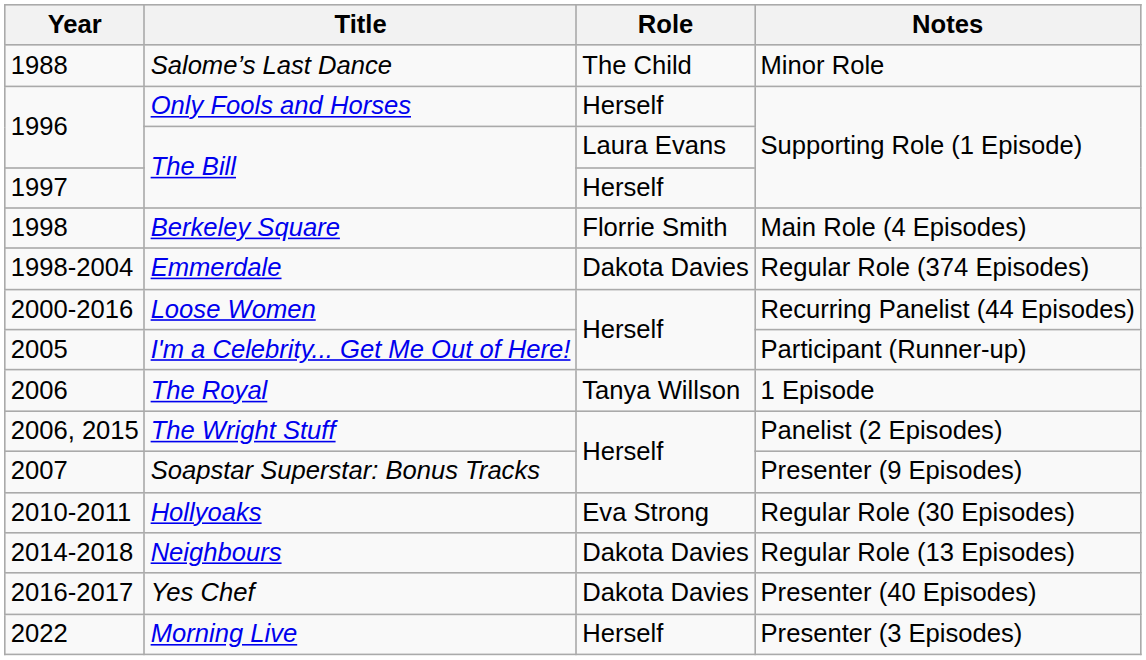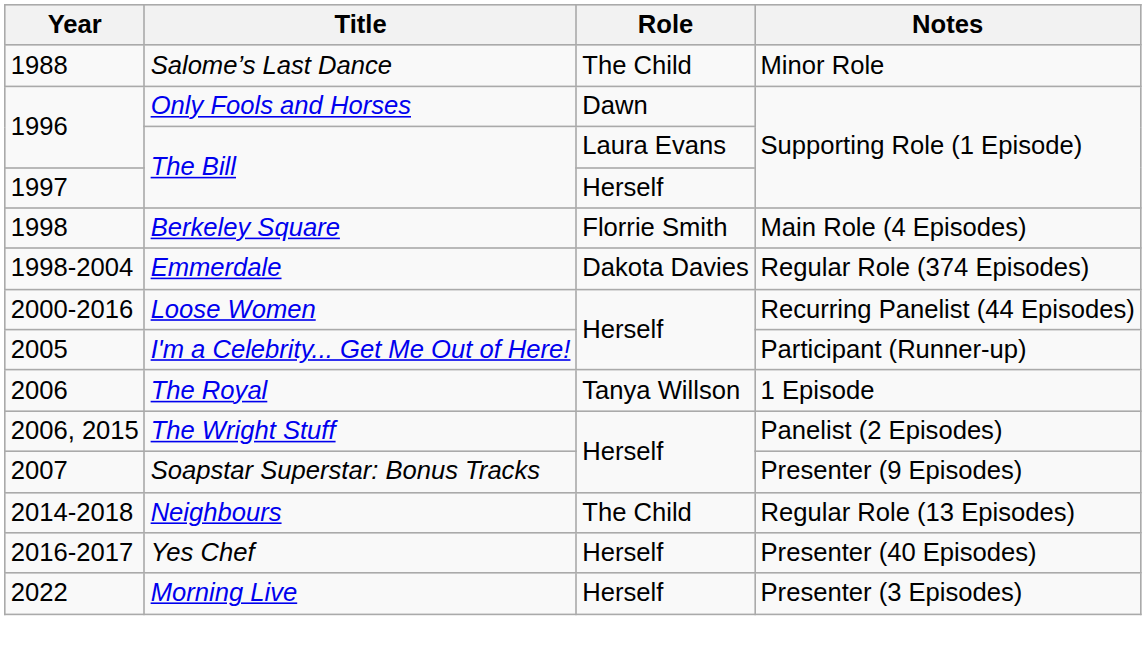Only Fools and Horses | Role: Herself -> Dawn
- row: 2010-2011 | Hollyoaks | Eva Strong | Regular Role (30 Episodes)
Neighbours | Role: Dakota Davies -> The Child
Yes Chef | Role: Dakota Davies -> Herself
